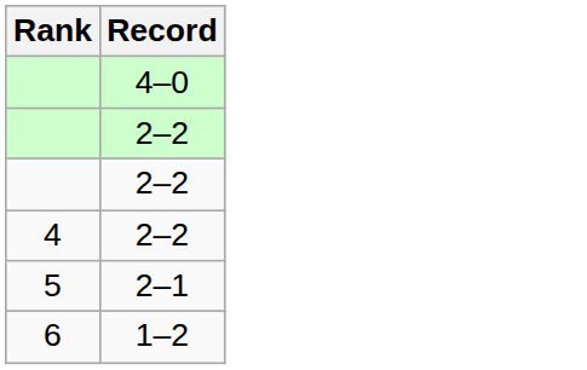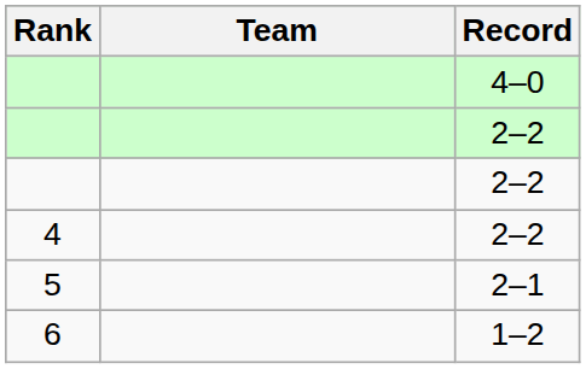+ column: Team
